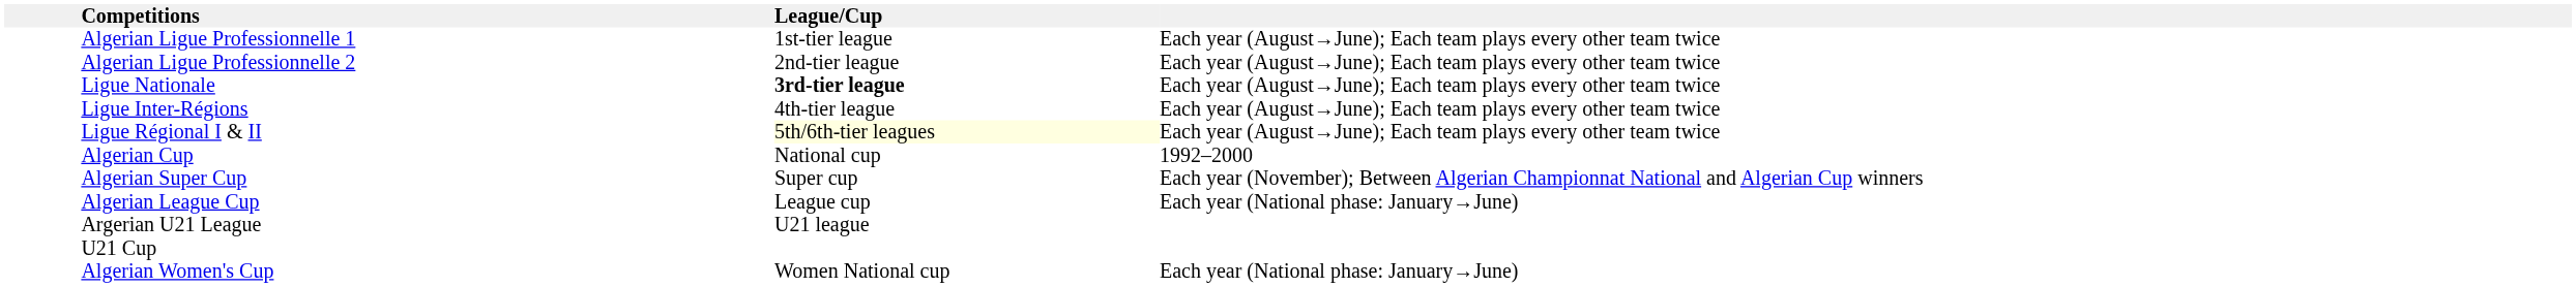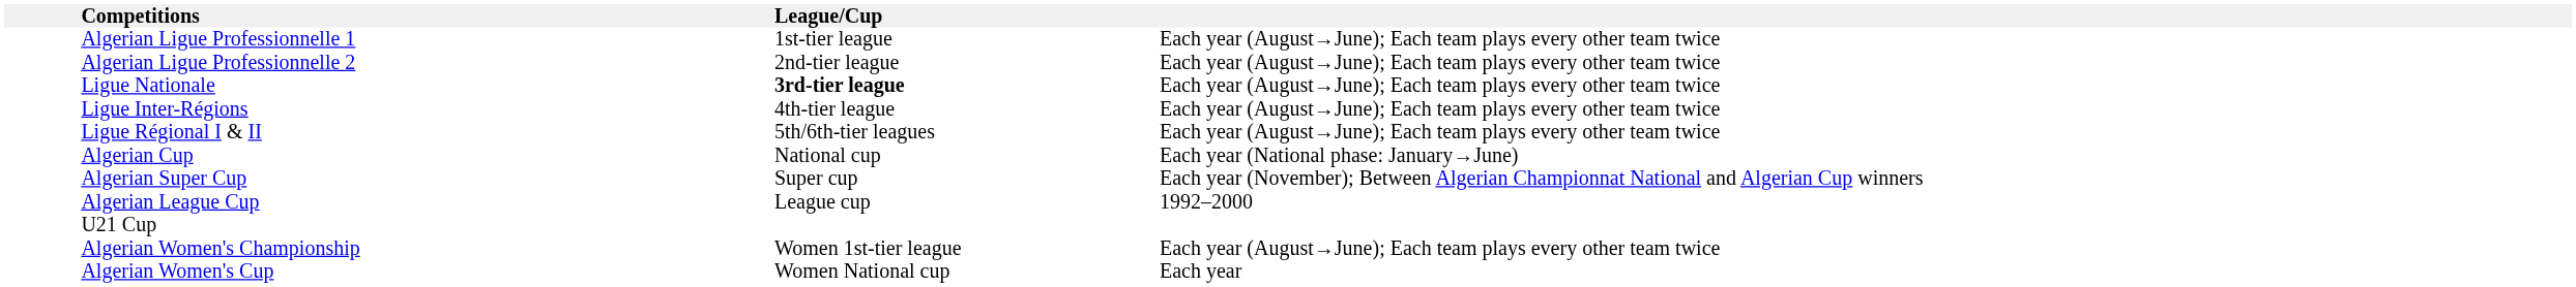Ligue Régional I & II | League/Cup: lightyellow background -> no background
Algerian Cup | column 4: 1992–2000 -> Each year (National phase: January→June)
Algerian League Cup | column 4: Each year (National phase: January→June) -> 1992–2000
- row: Argerian U21 League | U21 league
+ row: Algerian Women's Championship | Women 1st-tier league | Each year (August→June); Each team plays every other team twice
Algerian Women's Cup | column 4: Each year (National phase: January→June) -> Each year
